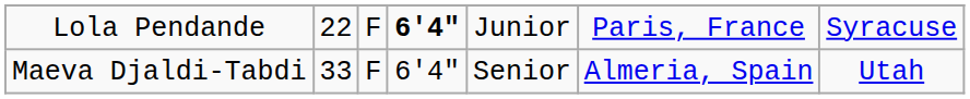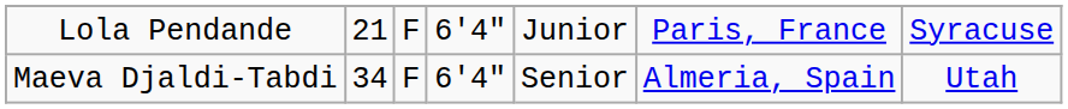Lola Pendande | column 2: 22 -> 21
Lola Pendande | column 4: bold -> normal
Maeva Djaldi-Tabdi | column 2: 33 -> 34
